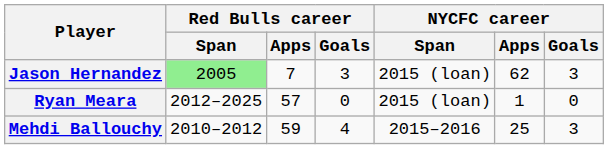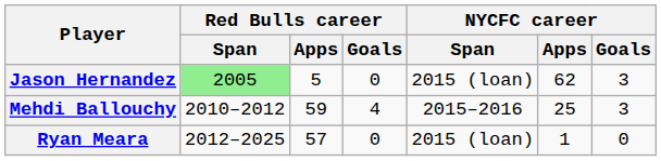Jason Hernandez | Red Bulls career / Apps: 7 -> 5
Jason Hernandez | Red Bulls career / Goals: 3 -> 0
rows swapped: Mehdi Ballouchy <-> Ryan Meara
